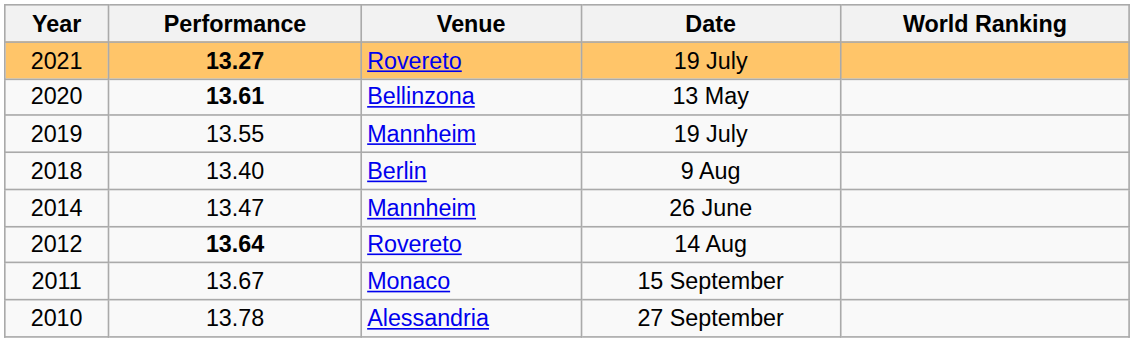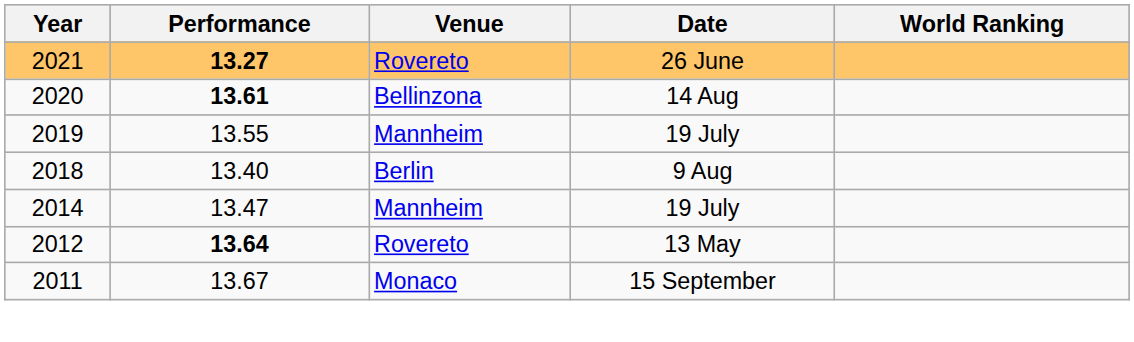2021 | Date: 19 July -> 26 June
2020 | Date: 13 May -> 14 Aug
2014 | Date: 26 June -> 19 July
2012 | Date: 14 Aug -> 13 May
- row: 2010 | 13.78 | Alessandria | 27 September
